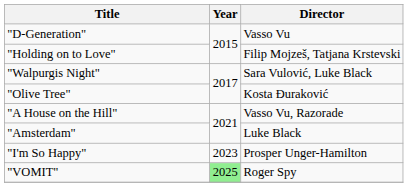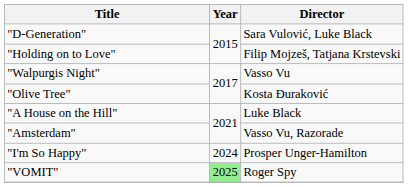"D-Generation" | Director: Vasso Vu -> Sara Vulović, Luke Black
"Walpurgis Night" | Director: Sara Vulović, Luke Black -> Vasso Vu
"A House on the Hill" | Director: Vasso Vu, Razorade -> Luke Black
"Amsterdam" | Director: Luke Black -> Vasso Vu, Razorade
"I'm So Happy" | Year: 2023 -> 2024
